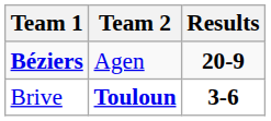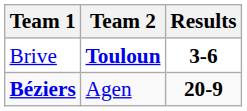rows swapped: Béziers <-> Brive
